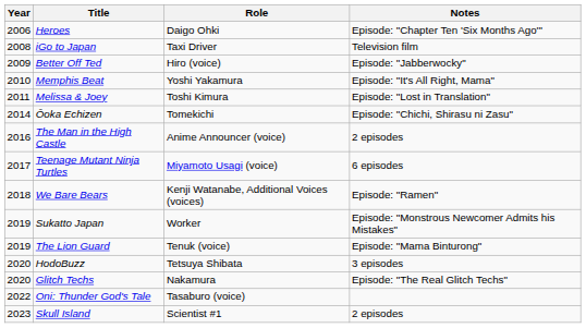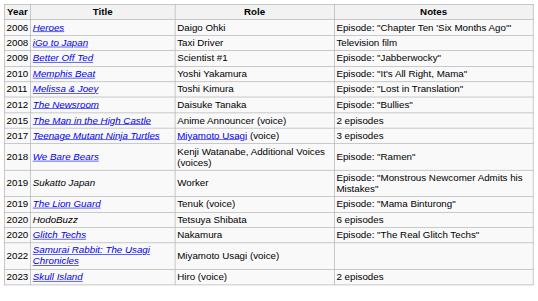Better Off Ted | Role: Hiro (voice) -> Scientist #1
+ row: 2012 | The Newsroom | Daisuke Tanaka | Episode: "Bullies"
- row: 2014 | Ōoka Echizen | Tomekichi | Episode: "Chichi, Shirasu ni Zasu"
The Man in the High Castle | Year: 2016 -> 2015
Teenage Mutant Ninja Turtles | Notes: 6 episodes -> 3 episodes
HodoBuzz | Notes: 3 episodes -> 6 episodes
+ row: 2022 | Samurai Rabbit: The Usagi Chronicles | Miyamoto Usagi (voice)
- row: 2022 | Oni: Thunder God's Tale | Tasaburo (voice)
Skull Island | Role: Scientist #1 -> Hiro (voice)
